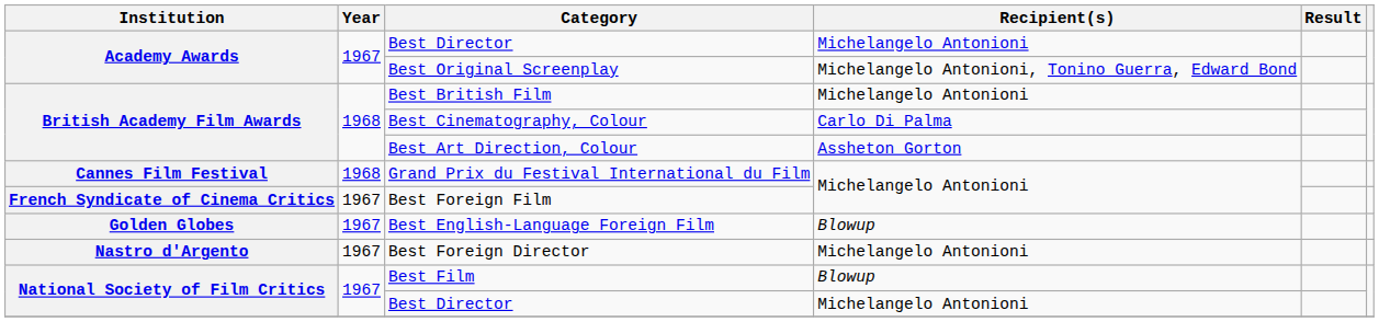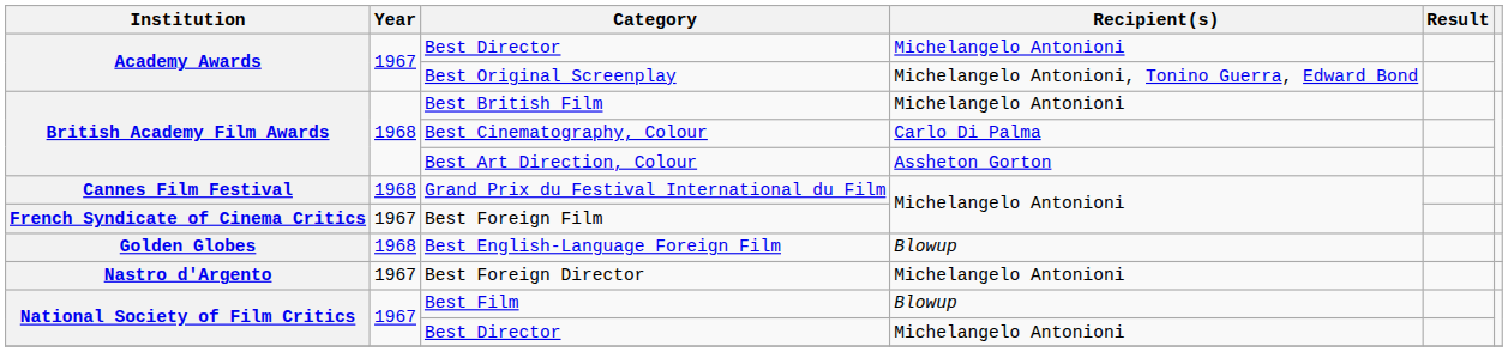Best English-Language Foreign Film | Year: 1967 -> 1968
